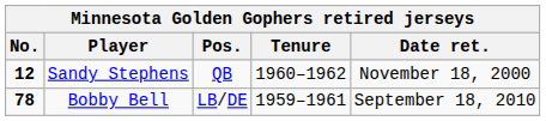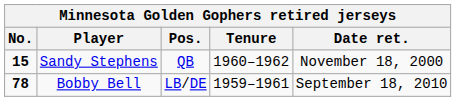Sandy Stephens | No.: 12 -> 15
